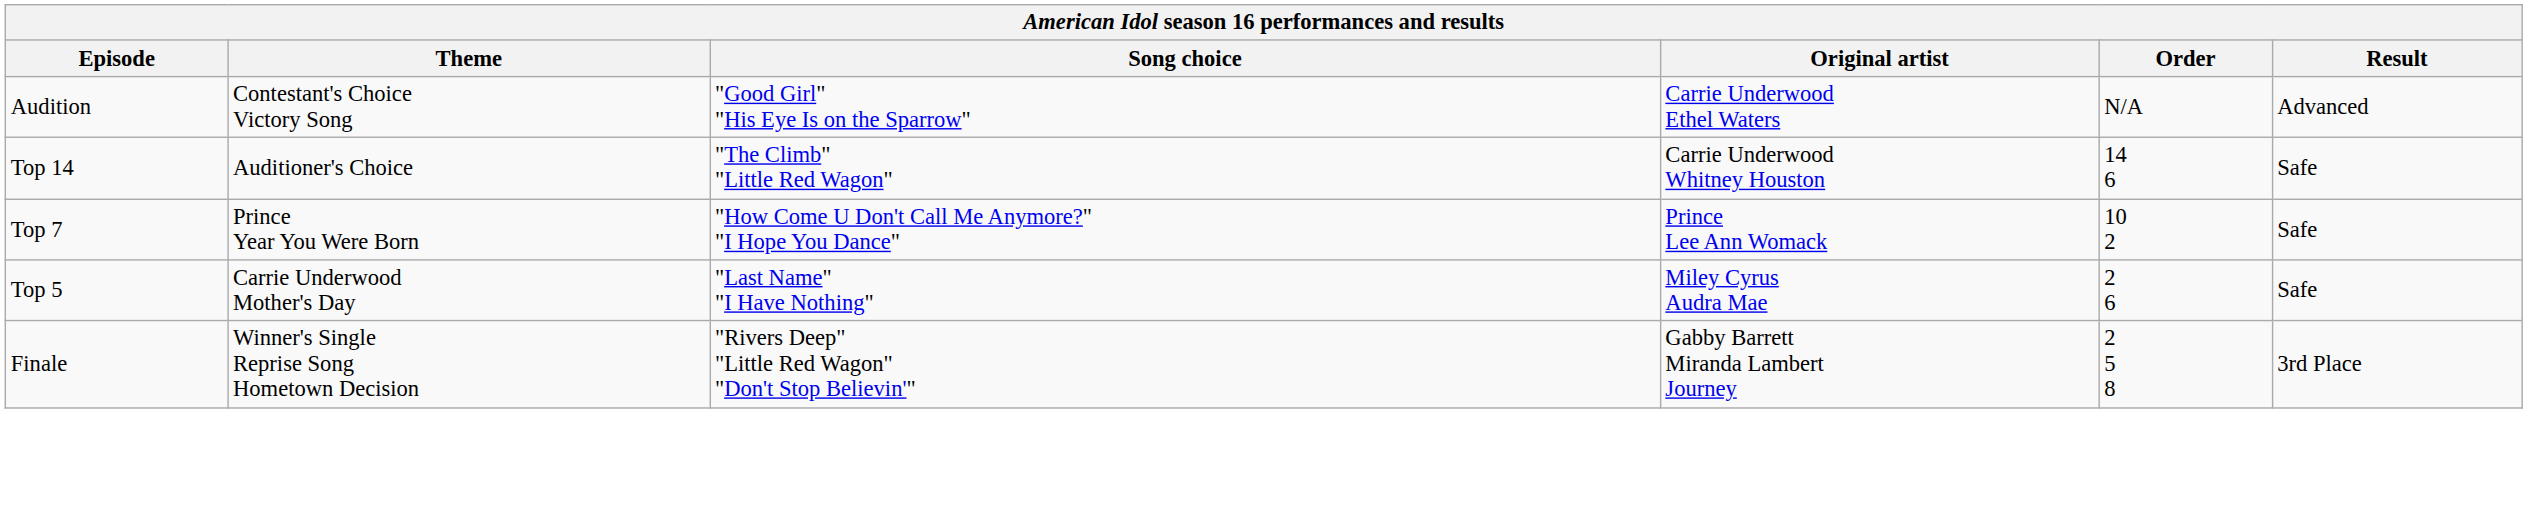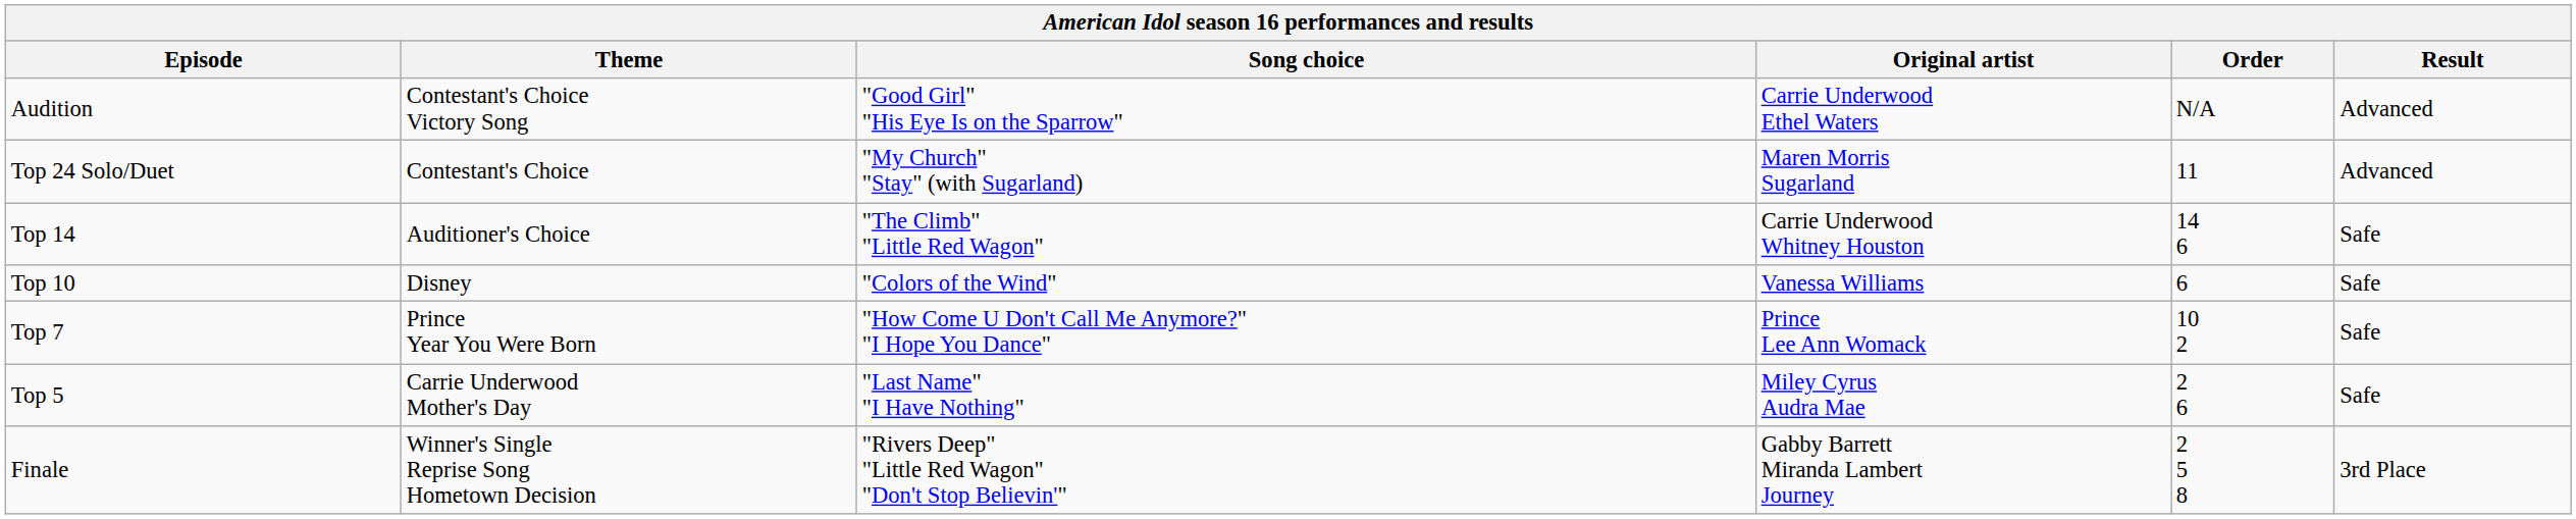+ row: Top 24 Solo/Duet | Contestant's Choice | "My Church" "Stay" (with Sugarland) | Maren Morris Sugarland | 11 | Advanced
+ row: Top 10 | Disney | "Colors of the Wind" | Vanessa Williams | 6 | Safe
